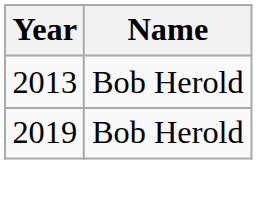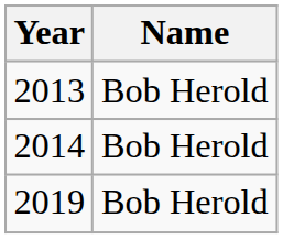+ row: 2014 | Bob Herold
